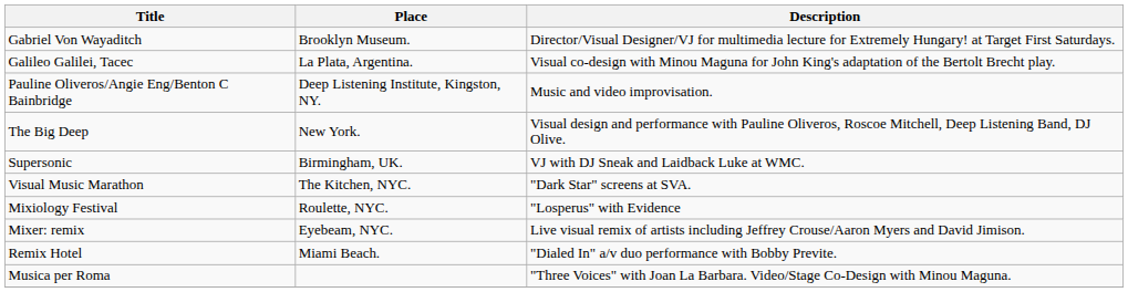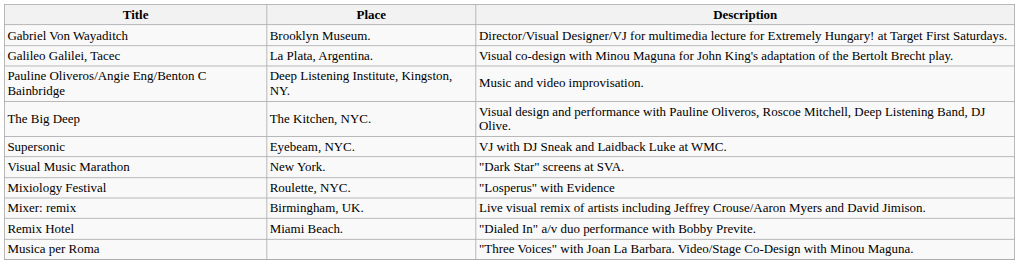The Big Deep | Place: New York. -> The Kitchen, NYC.
Supersonic | Place: Birmingham, UK. -> Eyebeam, NYC.
Visual Music Marathon | Place: The Kitchen, NYC. -> New York.
Mixer: remix | Place: Eyebeam, NYC. -> Birmingham, UK.
